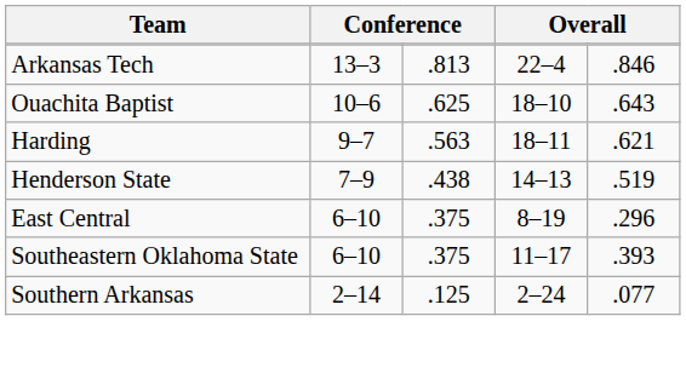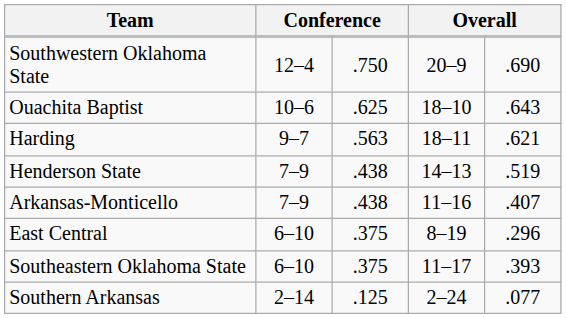- row: Arkansas Tech | 13–3 | .813 | 22–4 | .846
+ row: Southwestern Oklahoma State | 12–4 | .750 | 20–9 | .690
+ row: Arkansas-Monticello | 7–9 | .438 | 11–16 | .407
